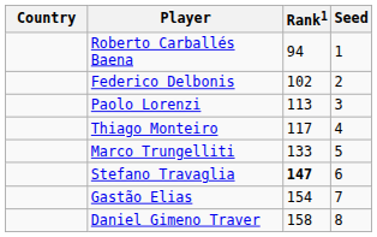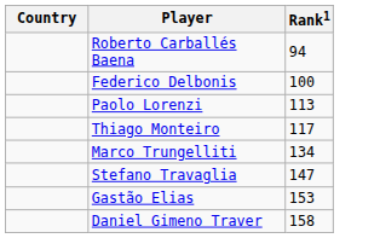- column: Seed | 1 | 2 | 3 | 4 | 5 | 6 | 7 | 8
Federico Delbonis | Rank1: 102 -> 100
Marco Trungelliti | Rank1: 133 -> 134
Stefano Travaglia | Rank1: bold -> normal
Gastão Elias | Rank1: 154 -> 153
